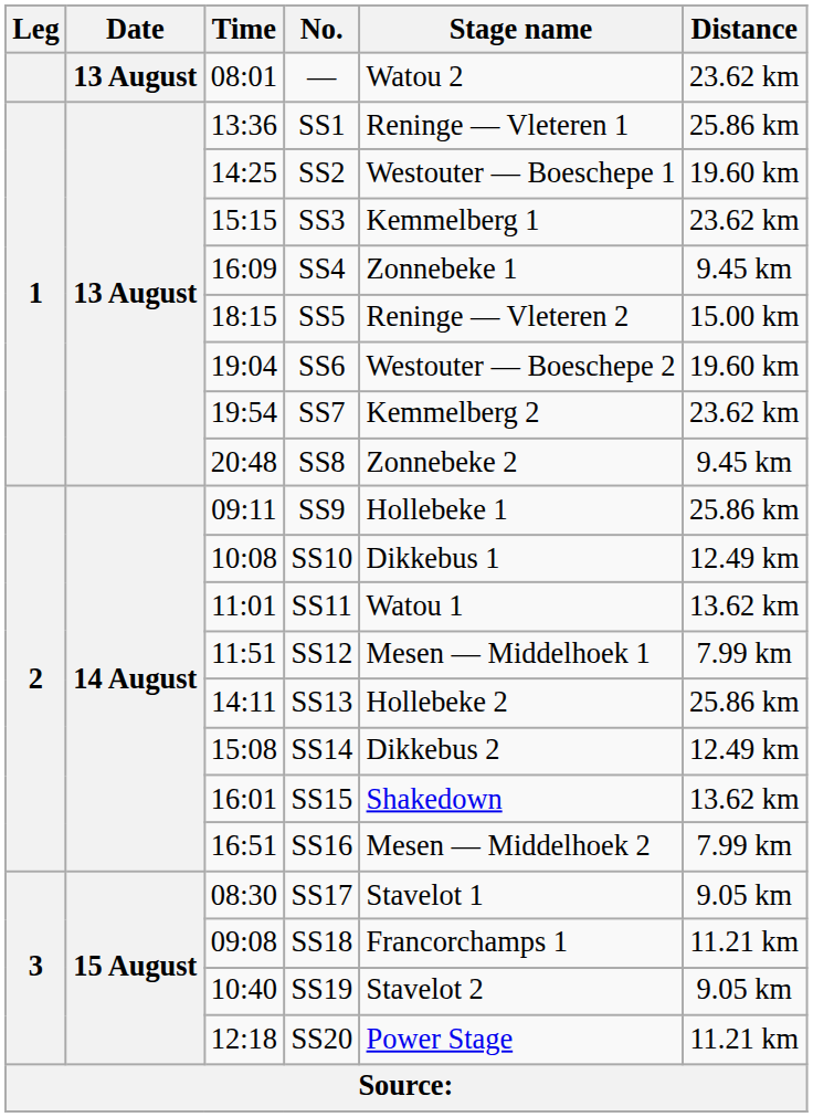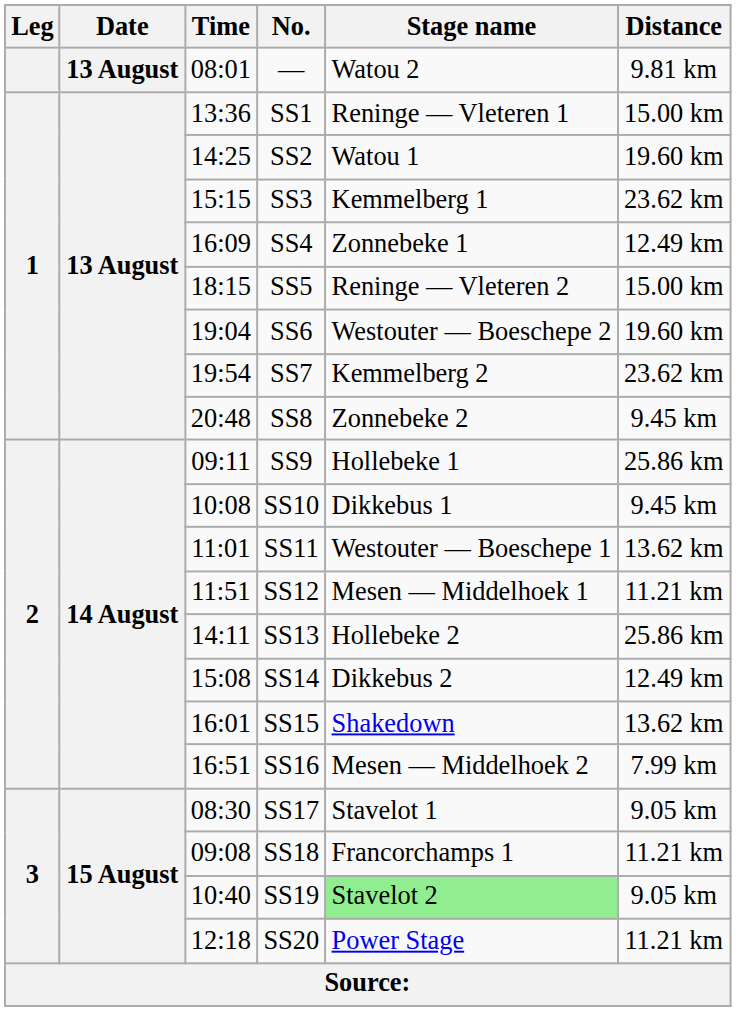— | Distance: 23.62 km -> 9.81 km
SS1 | Distance: 25.86 km -> 15.00 km
SS2 | Stage name: Westouter — Boeschepe 1 -> Watou 1
SS4 | Distance: 9.45 km -> 12.49 km
SS10 | Distance: 12.49 km -> 9.45 km
SS11 | Stage name: Watou 1 -> Westouter — Boeschepe 1
SS12 | Distance: 7.99 km -> 11.21 km
SS19 | Stage name: no background -> lightgreen background
